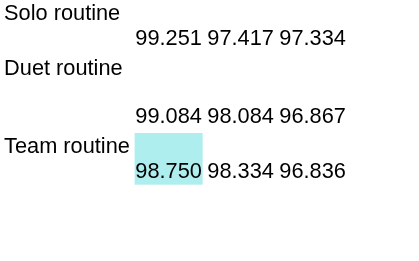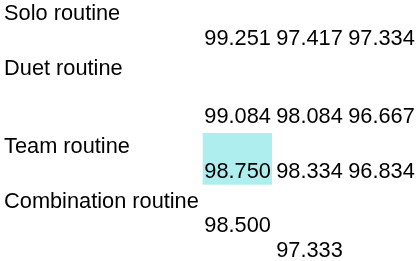Duet routine | column 4: 96.867 -> 96.667
Team routine | column 4: 96.836 -> 96.834
+ row: Combination routine | 98.500 | 97.333
